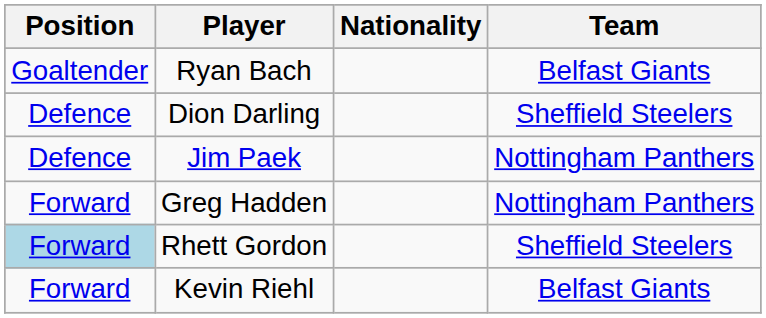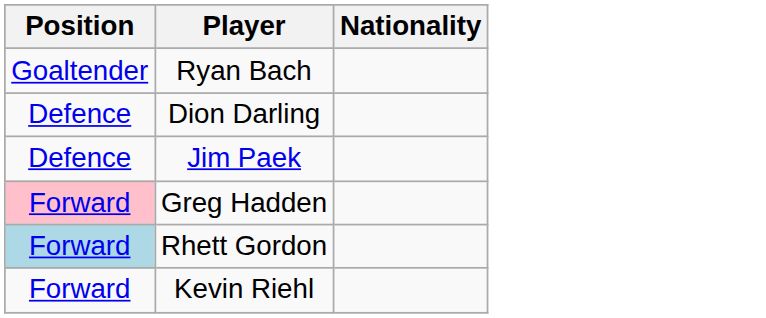- column: Team | Belfast Giants | Sheffield Steelers | Nottingham Panthers | Nottingham Panthers | Sheffield Steelers | Belfast Giants
Greg Hadden | Position: no background -> pink background
